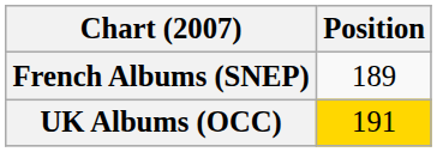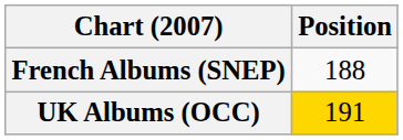French Albums (SNEP) | Position: 189 -> 188
